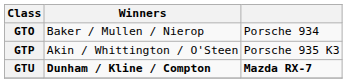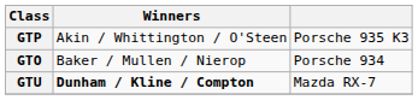rows swapped: GTP <-> GTO
GTU | column 3: bold -> normal
